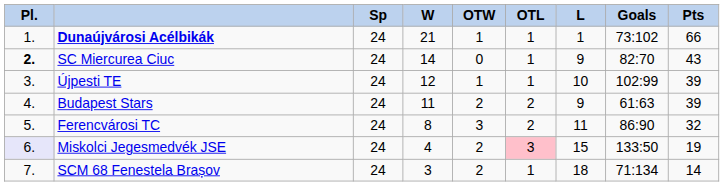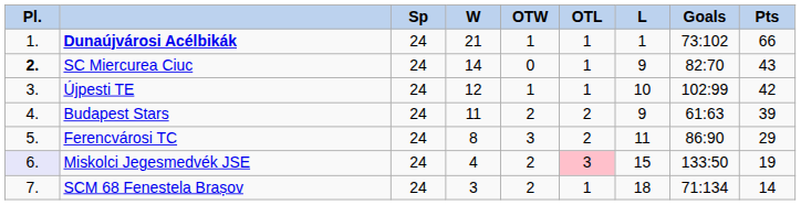Újpesti TE | column 9: 39 -> 42
Ferencvárosi TC | column 9: 32 -> 29
